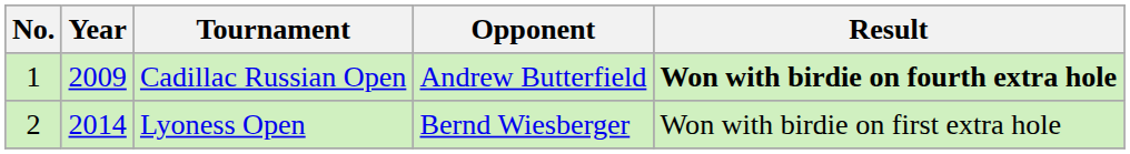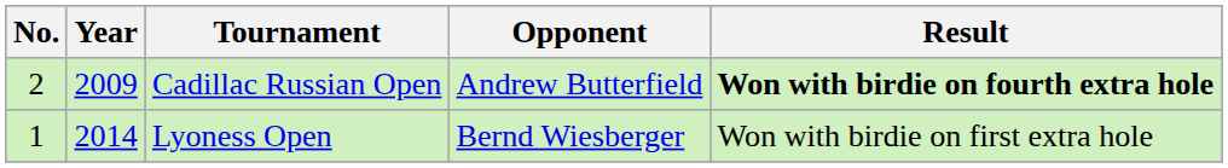Cadillac Russian Open | No.: 1 -> 2
Lyoness Open | No.: 2 -> 1
